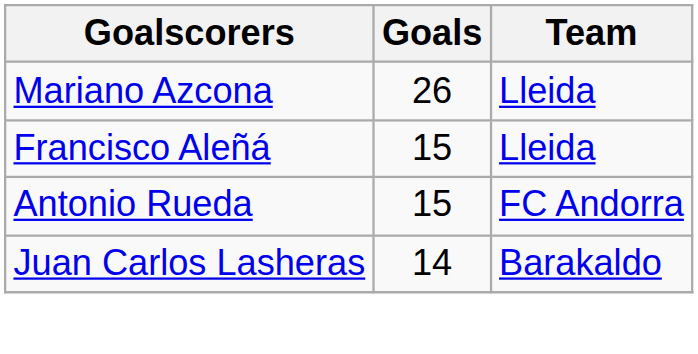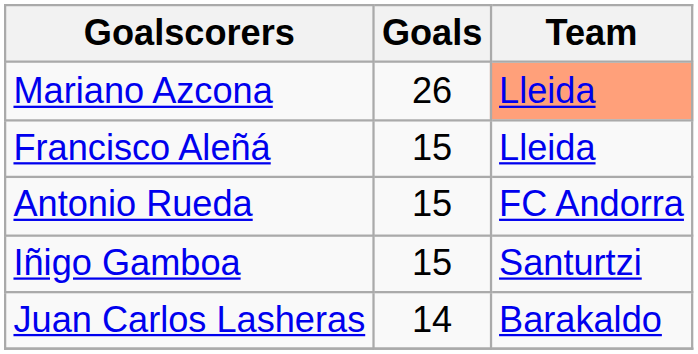Mariano Azcona | Team: no background -> lightsalmon background
+ row: Iñigo Gamboa | 15 | Santurtzi
